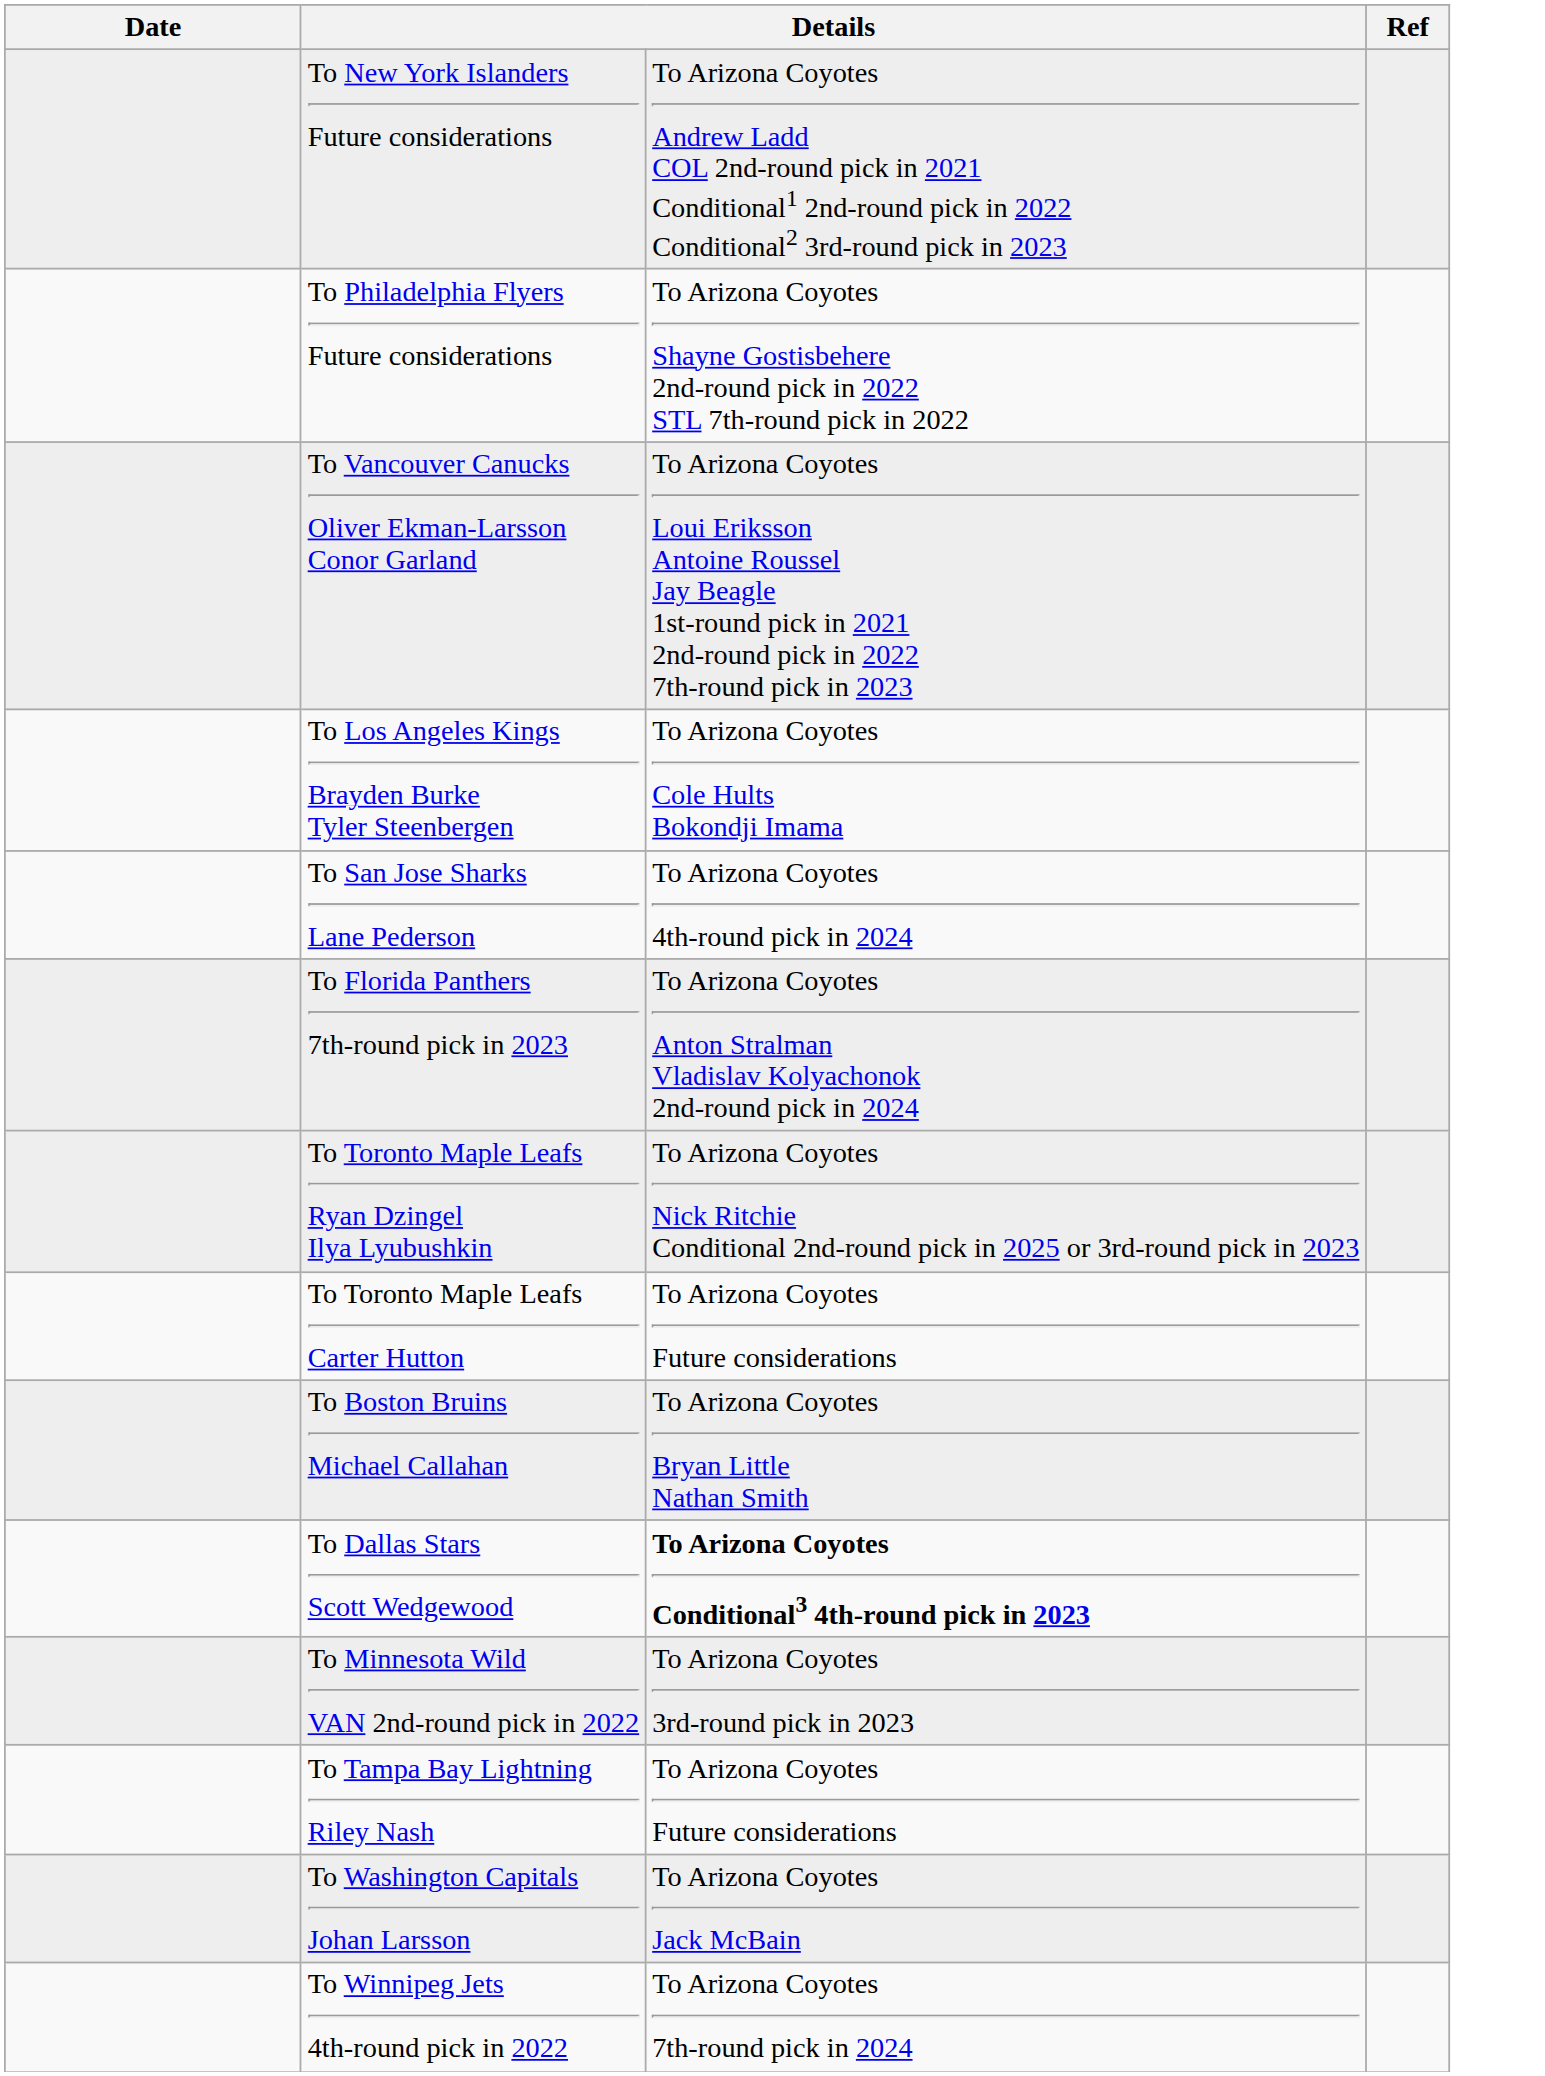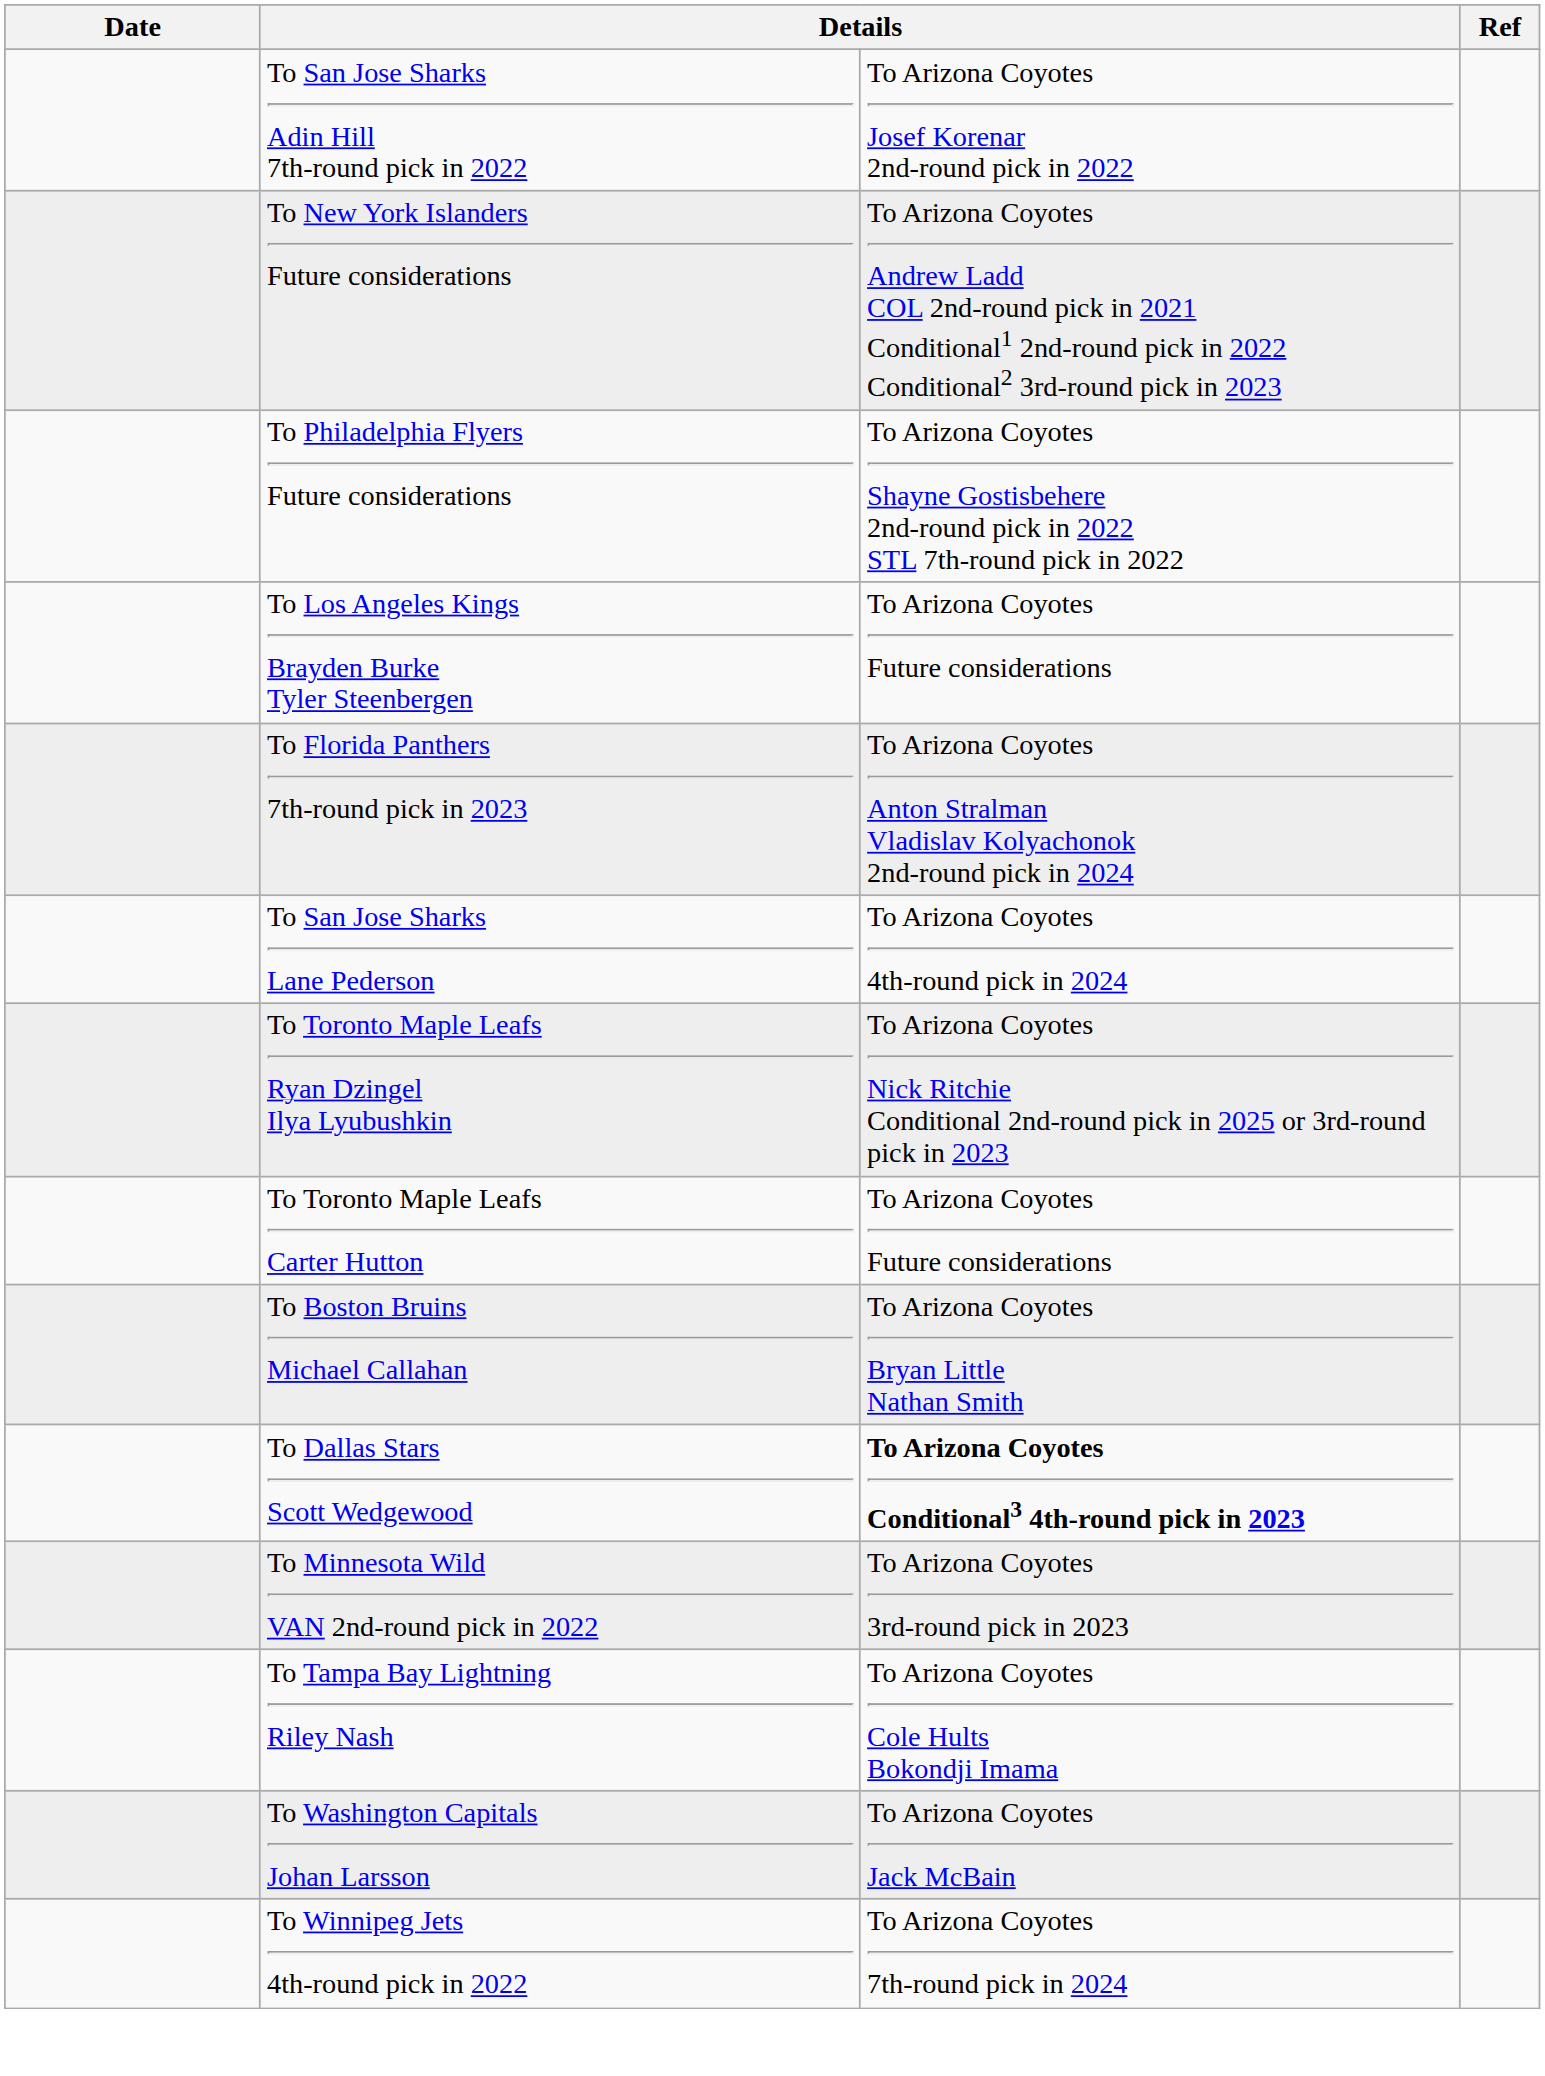+ row: To San Jose Sharks Adin Hill 7th-round pick in 2022 | To Arizona Coyotes Josef Korenar 2nd-round pick in 2022
- row: To Vancouver Canucks Oliver Ekman-Larsson Conor Garland | To Arizona Coyotes Loui Eriksson Antoine Roussel Jay Beagle 1st-round pick in 2021 2nd-round pick in 2022 7th-round pick in 2023
To Los Angeles Kings Brayden Burke Tyler Steenbergen | column 3: To Arizona Coyotes Cole Hults Bokondji Imama -> To Arizona Coyotes Future considerations
rows swapped: To Florida Panthers 7th-round pick in 2023 <-> To San Jose Sharks Lane Pederson
To Tampa Bay Lightning Riley Nash | column 3: To Arizona Coyotes Future considerations -> To Arizona Coyotes Cole Hults Bokondji Imama
